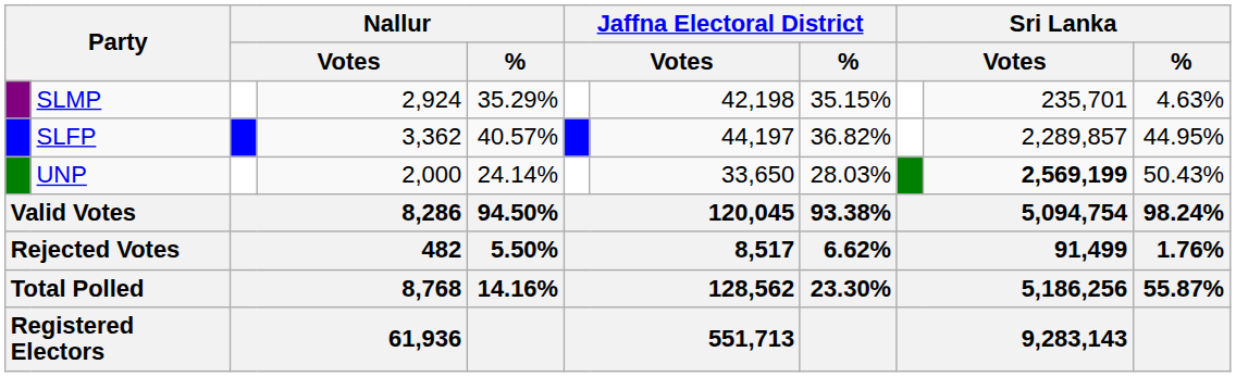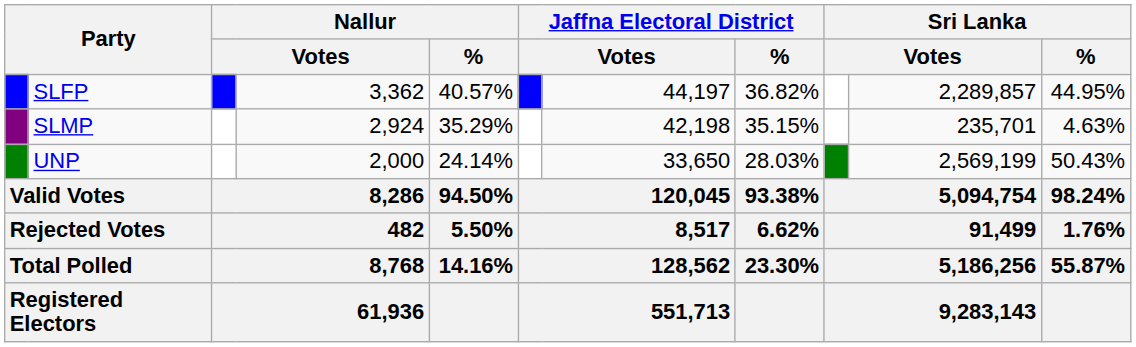rows swapped: SLFP <-> SLMP
UNP | column 10: bold -> normal
